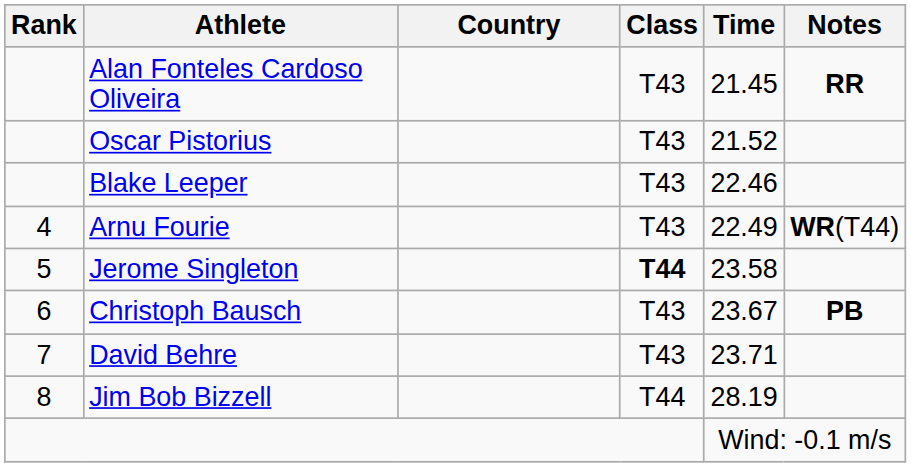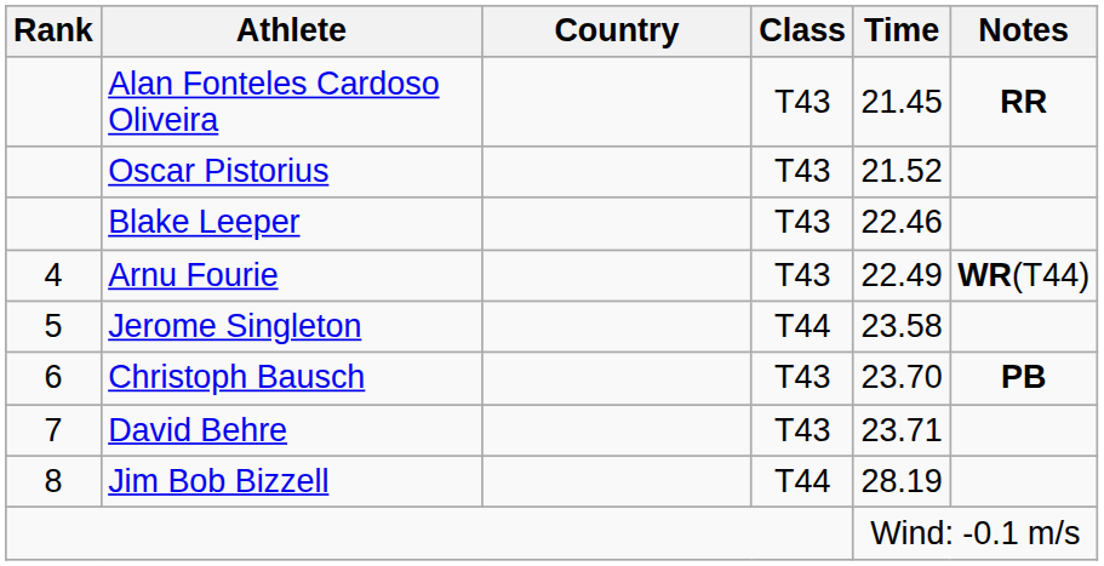Jerome Singleton | Class: bold -> normal
Christoph Bausch | Time: 23.67 -> 23.70
